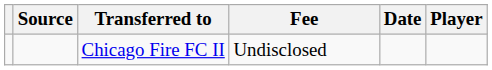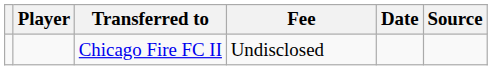columns swapped: Player <-> Source
